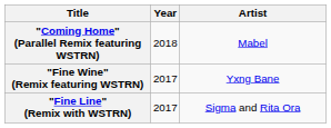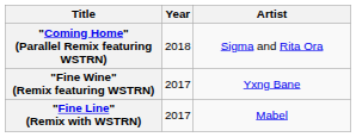"Coming Home" (Parallel Remix featuring WSTRN) | Artist: Mabel -> Sigma and Rita Ora
"Fine Line" (Remix with WSTRN) | Artist: Sigma and Rita Ora -> Mabel
